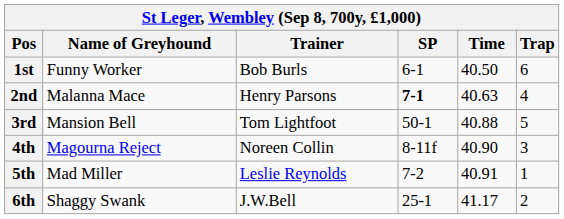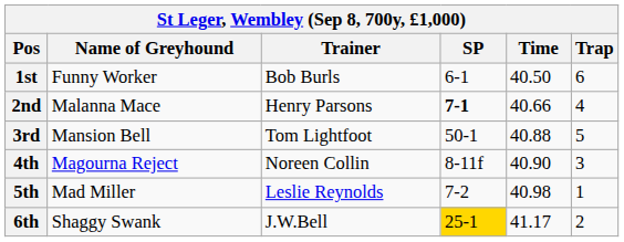2nd | Time: 40.63 -> 40.66
5th | Time: 40.91 -> 40.98
6th | SP: no background -> gold background
